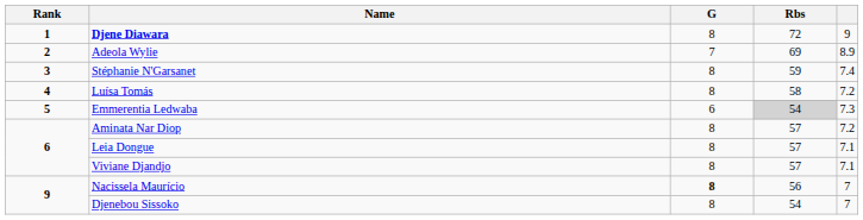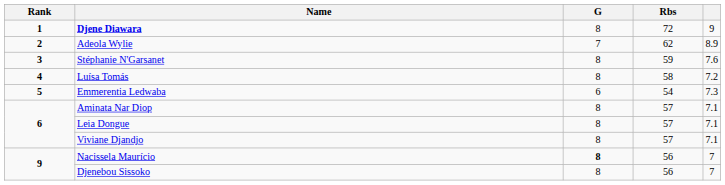Adeola Wylie | Rbs: 69 -> 62
Stéphanie N'Garsanet | column 5: 7.4 -> 7.6
Emmerentia Ledwaba | Rbs: lightgrey background -> no background
Aminata Nar Diop | column 5: 7.2 -> 7.1
Djenebou Sissoko | Rbs: 54 -> 56
